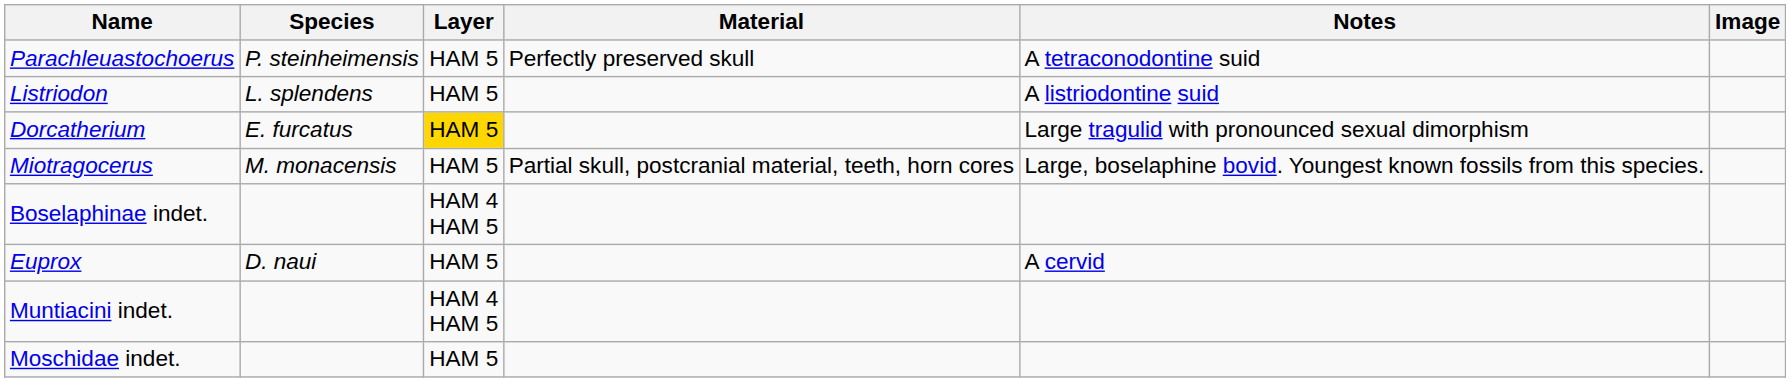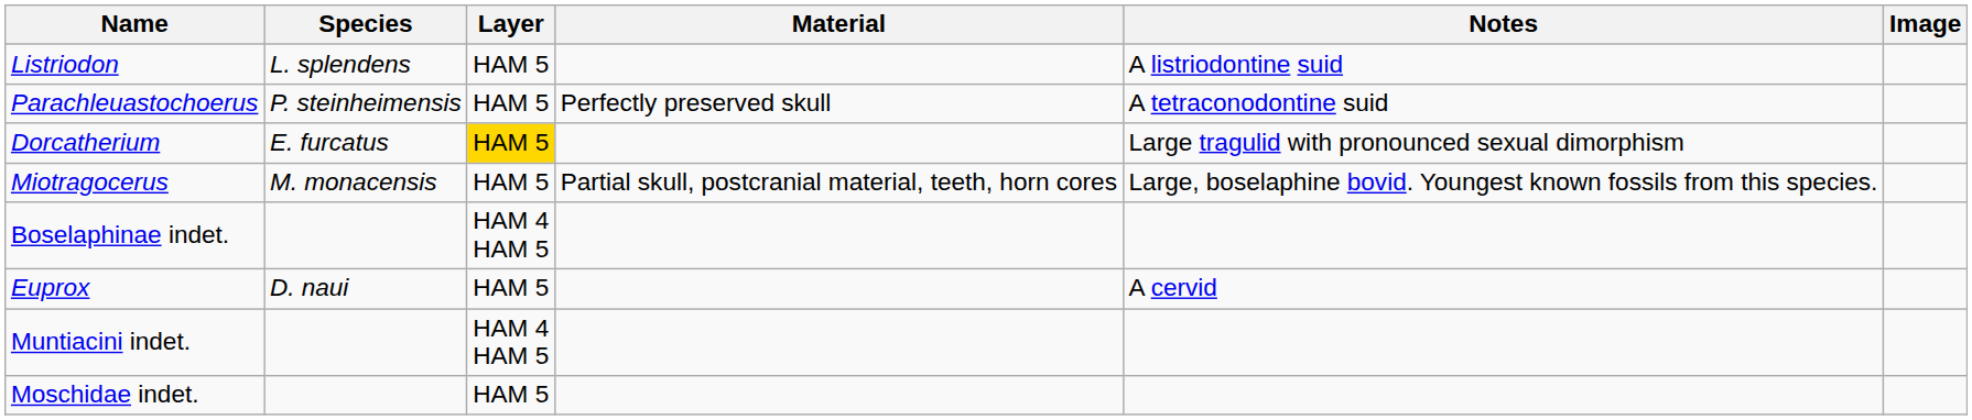rows swapped: Listriodon <-> Parachleuastochoerus
